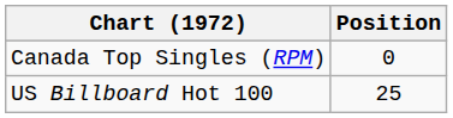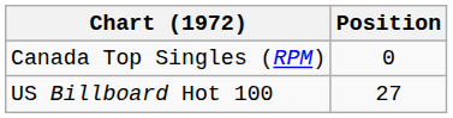US Billboard Hot 100 | Position: 25 -> 27
